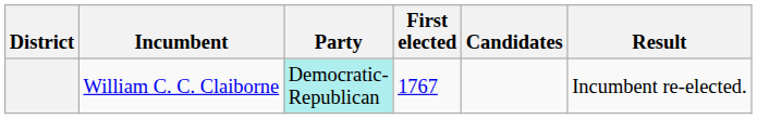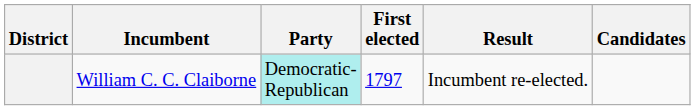columns swapped: Result <-> Candidates
William C. C. Claiborne | First elected: 1767 -> 1797
